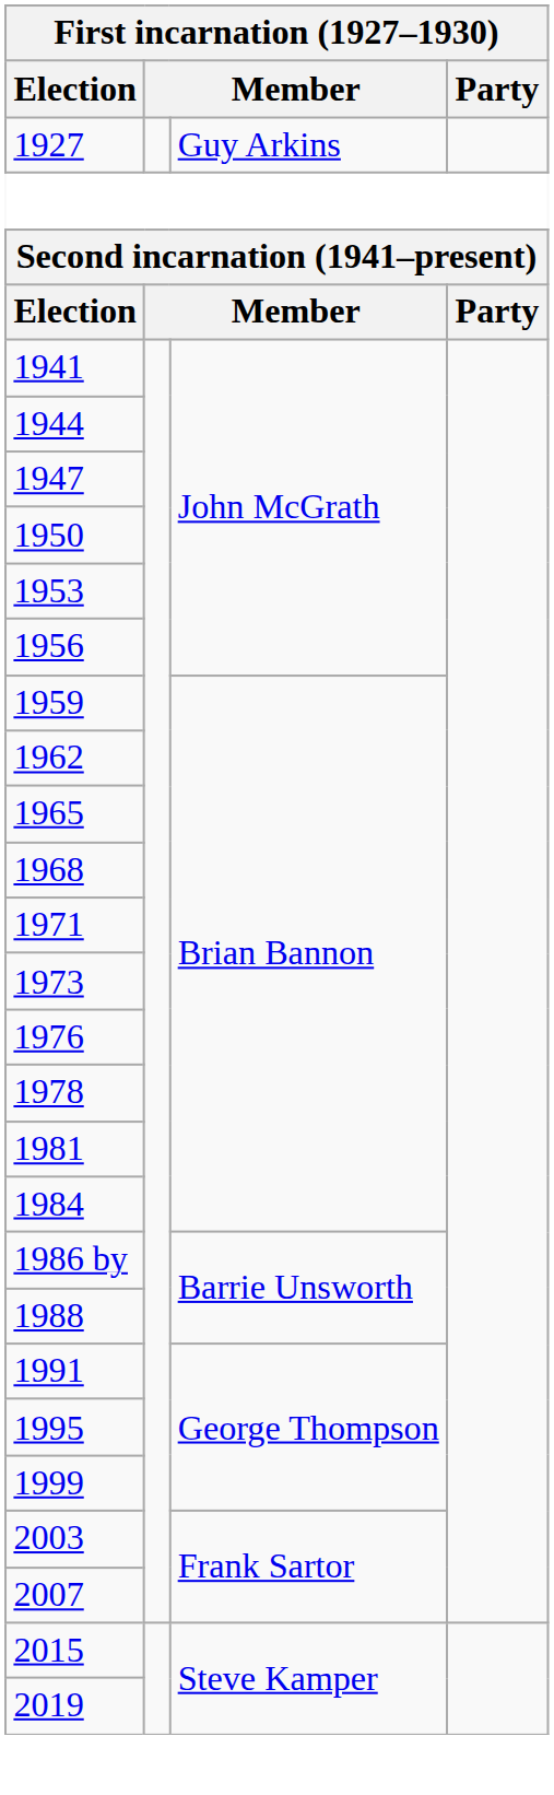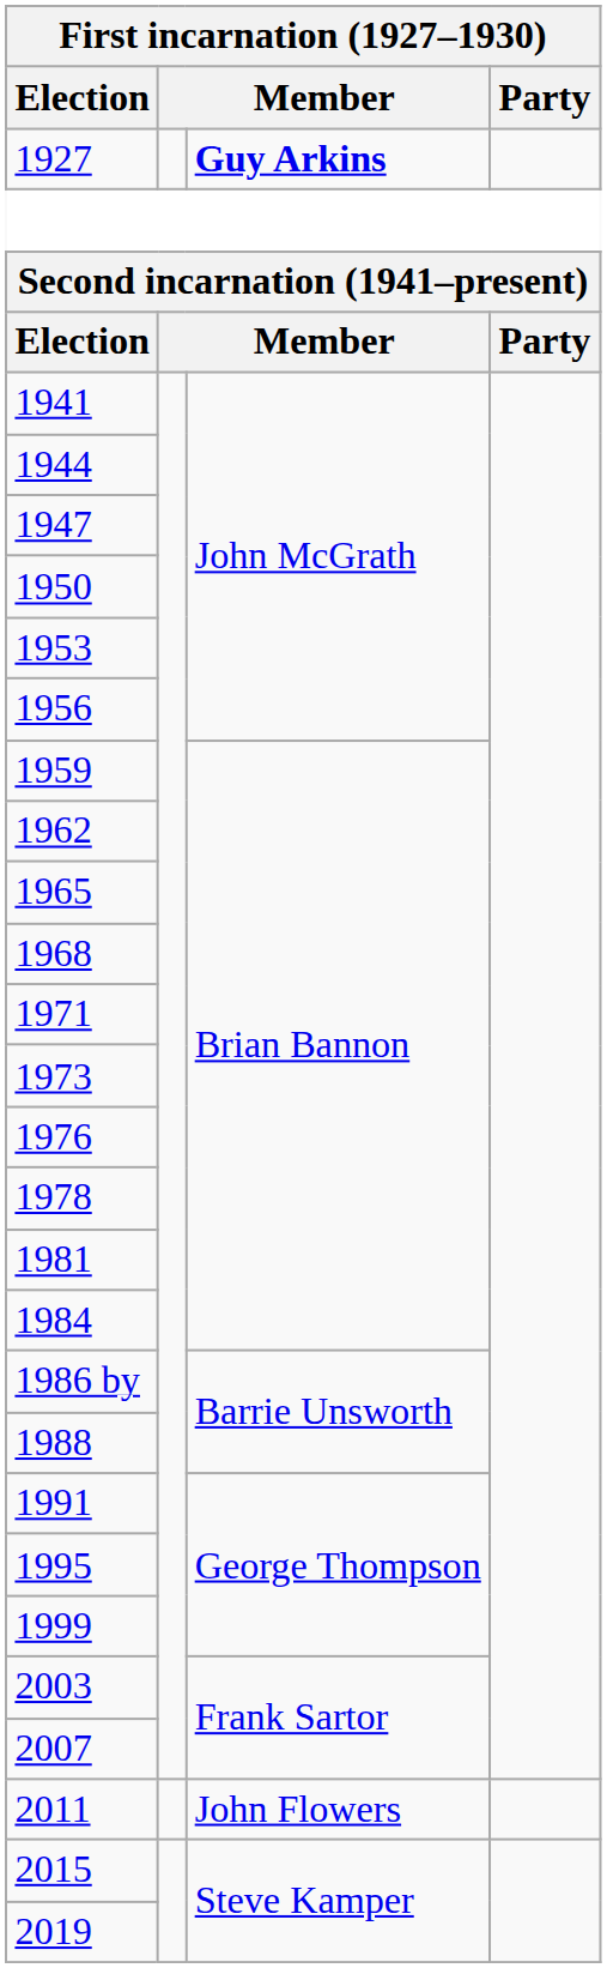1927 | column 3: normal -> bold
+ row: 2011 | John Flowers
